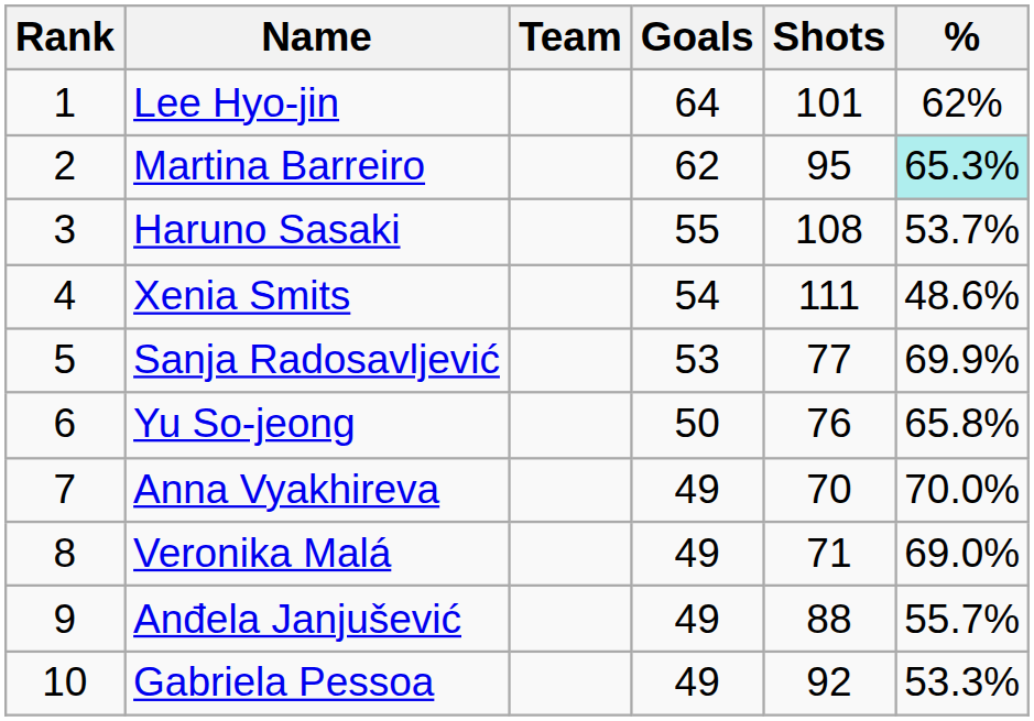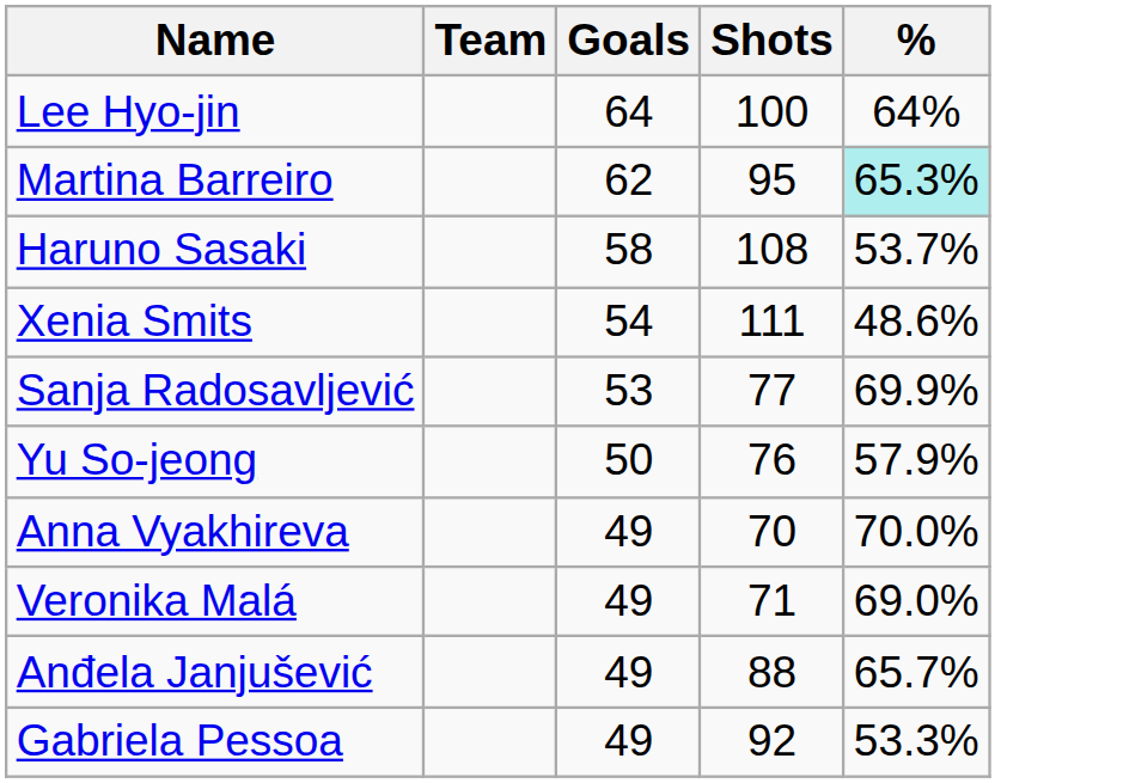- column: Rank | 1 | 2 | 3 | 4 | 5 | 6 | 7 | 8 | 9 | 10
Lee Hyo-jin | Shots: 101 -> 100
Lee Hyo-jin | %: 62% -> 64%
Haruno Sasaki | Goals: 55 -> 58
Yu So-jeong | %: 65.8% -> 57.9%
Anđela Janjušević | %: 55.7% -> 65.7%
